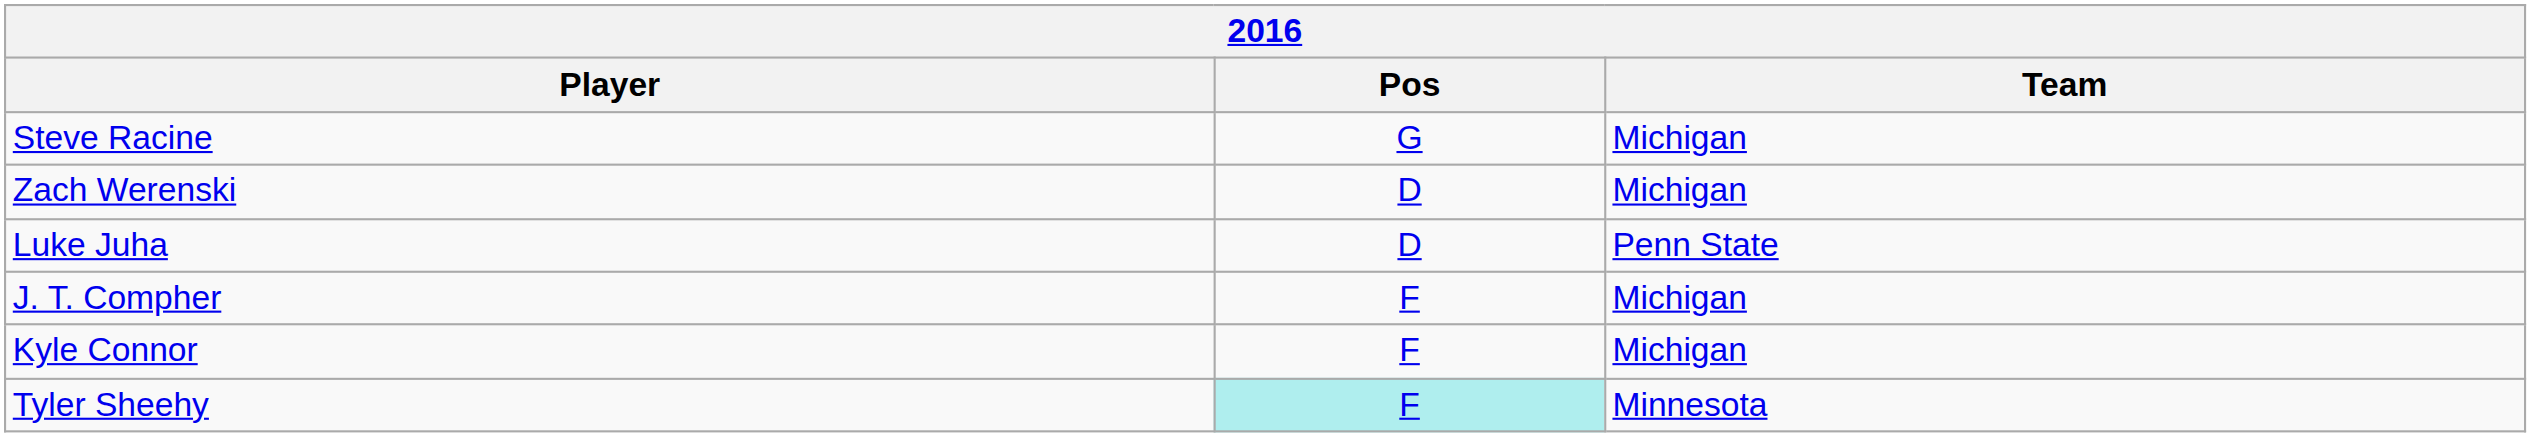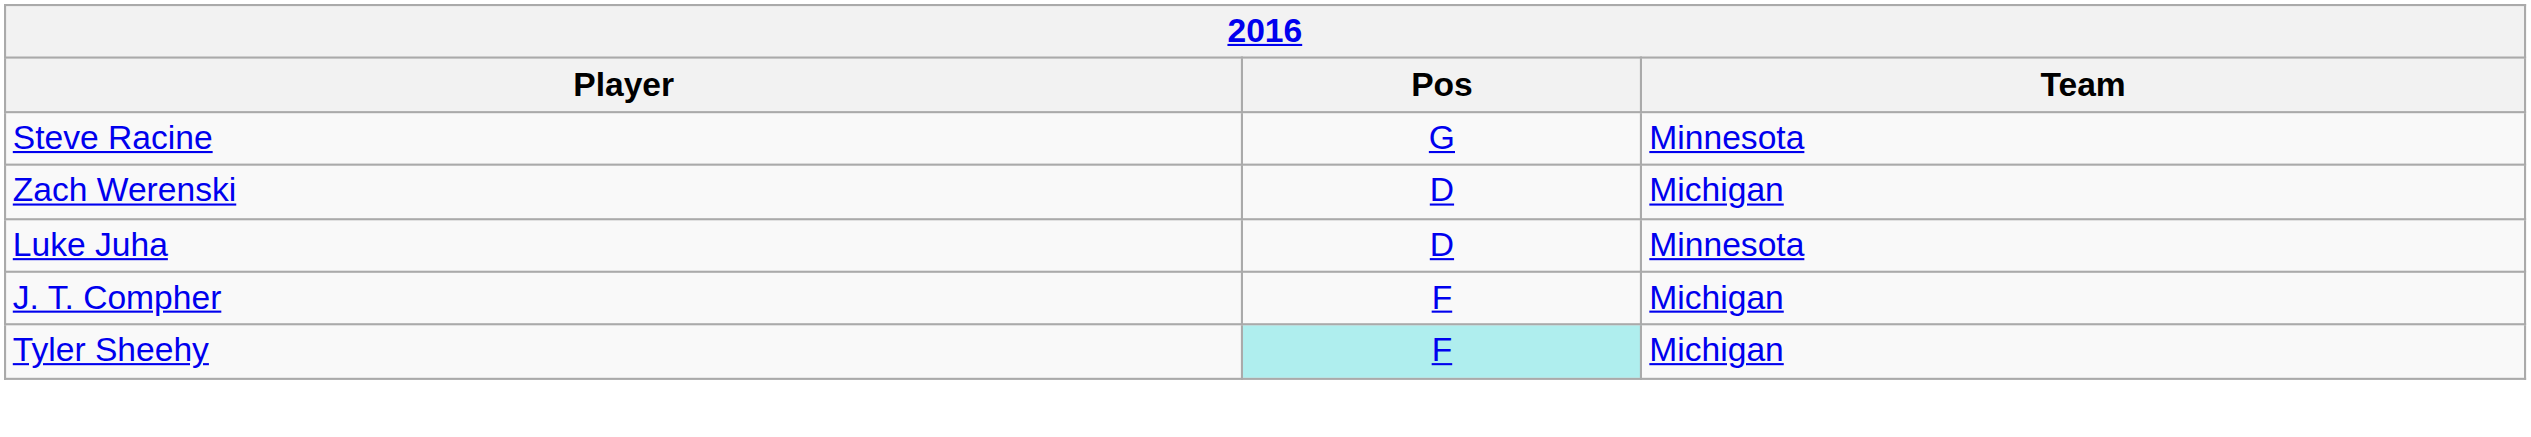Steve Racine | Team: Michigan -> Minnesota
Luke Juha | Team: Penn State -> Minnesota
- row: Kyle Connor | F | Michigan
Tyler Sheehy | Team: Minnesota -> Michigan
